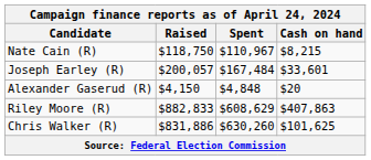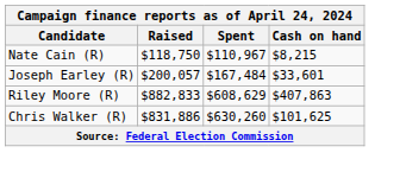- row: Alexander Gaserud (R) | $4,150 | $4,848 | $20
